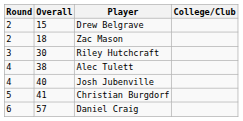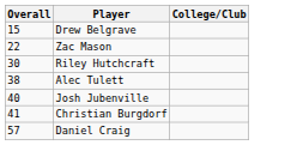- column: Round | 2 | 2 | 3 | 4 | 4 | 5 | 6
Zac Mason | Overall: 18 -> 22
